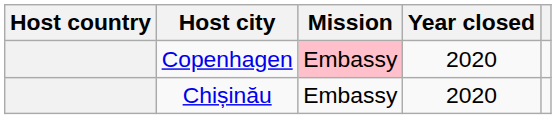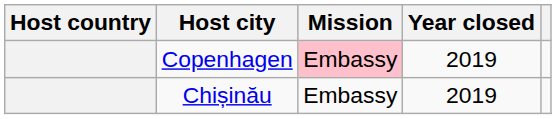Copenhagen | Year closed: 2020 -> 2019
Chișinău | Year closed: 2020 -> 2019
